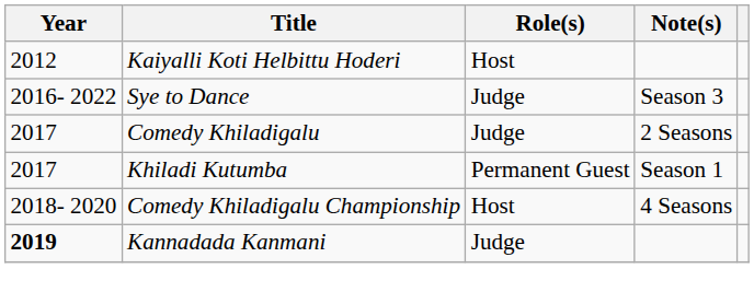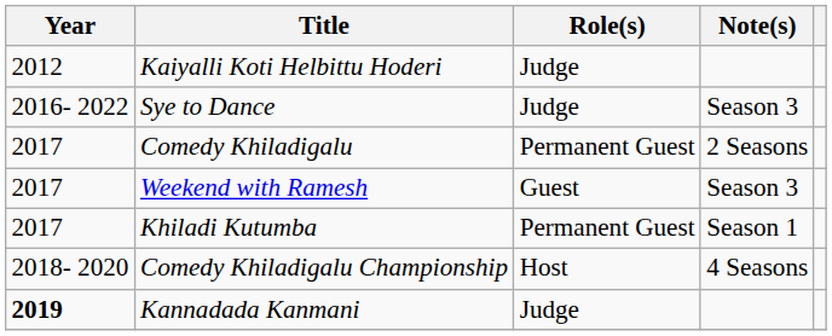Kaiyalli Koti Helbittu Hoderi | Role(s): Host -> Judge
Comedy Khiladigalu | Role(s): Judge -> Permanent Guest
+ row: 2017 | Weekend with Ramesh | Guest | Season 3
